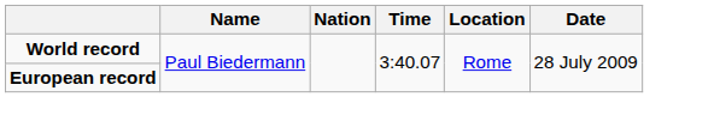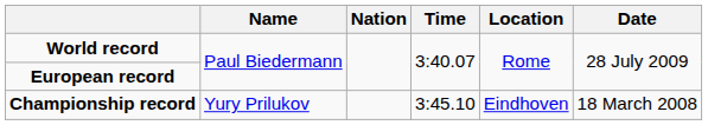+ row: Championship record | Yury Prilukov | 3:45.10 | Eindhoven | 18 March 2008
